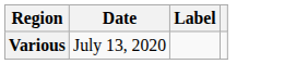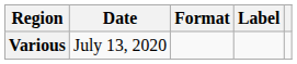+ column: Format
